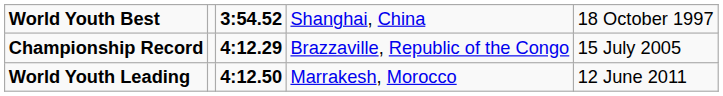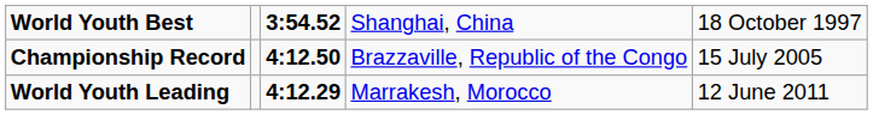Championship Record | column 3: 4:12.29 -> 4:12.50
World Youth Leading | column 3: 4:12.50 -> 4:12.29
